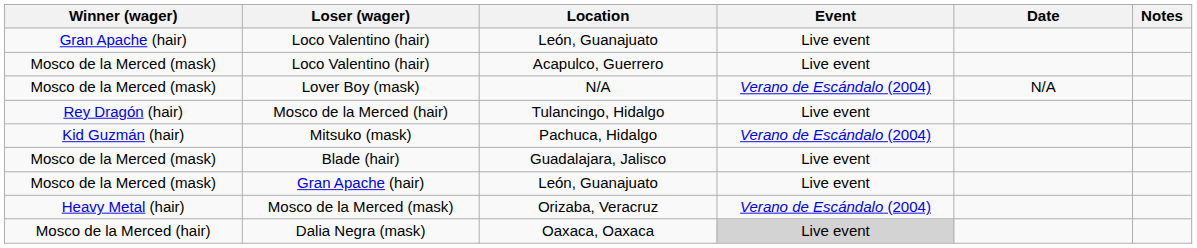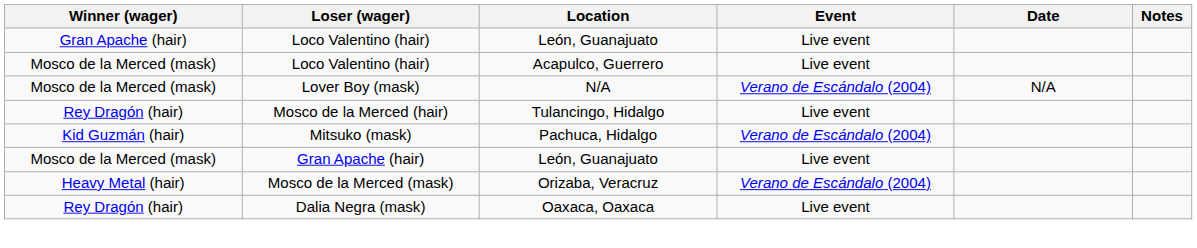- row: Mosco de la Merced (mask) | Blade (hair) | Guadalajara, Jalisco | Live event
Dalia Negra (mask) | Winner (wager): Mosco de la Merced (hair) -> Rey Dragón (hair)
Dalia Negra (mask) | Event: lightgrey background -> no background
